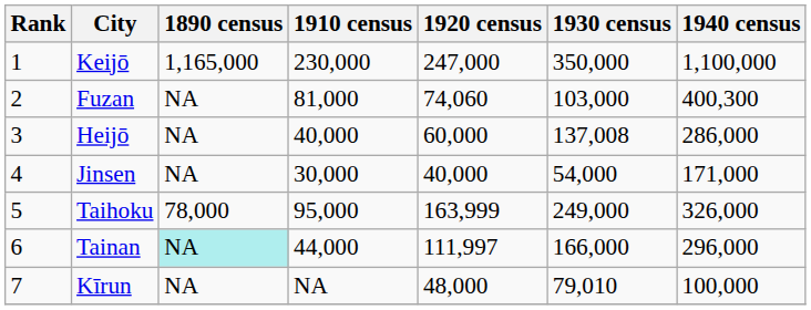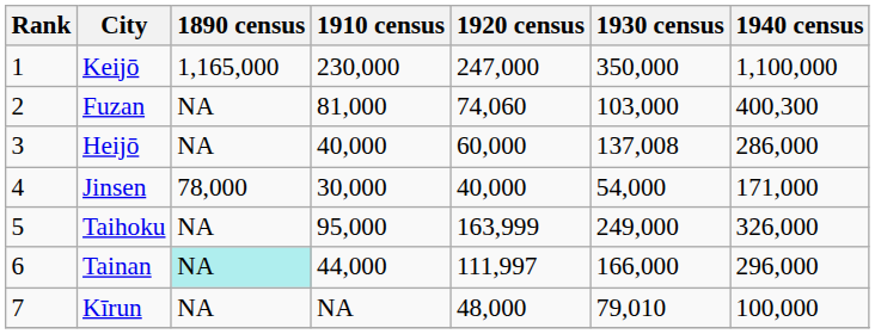Jinsen | 1890 census: NA -> 78,000
Taihoku | 1890 census: 78,000 -> NA
